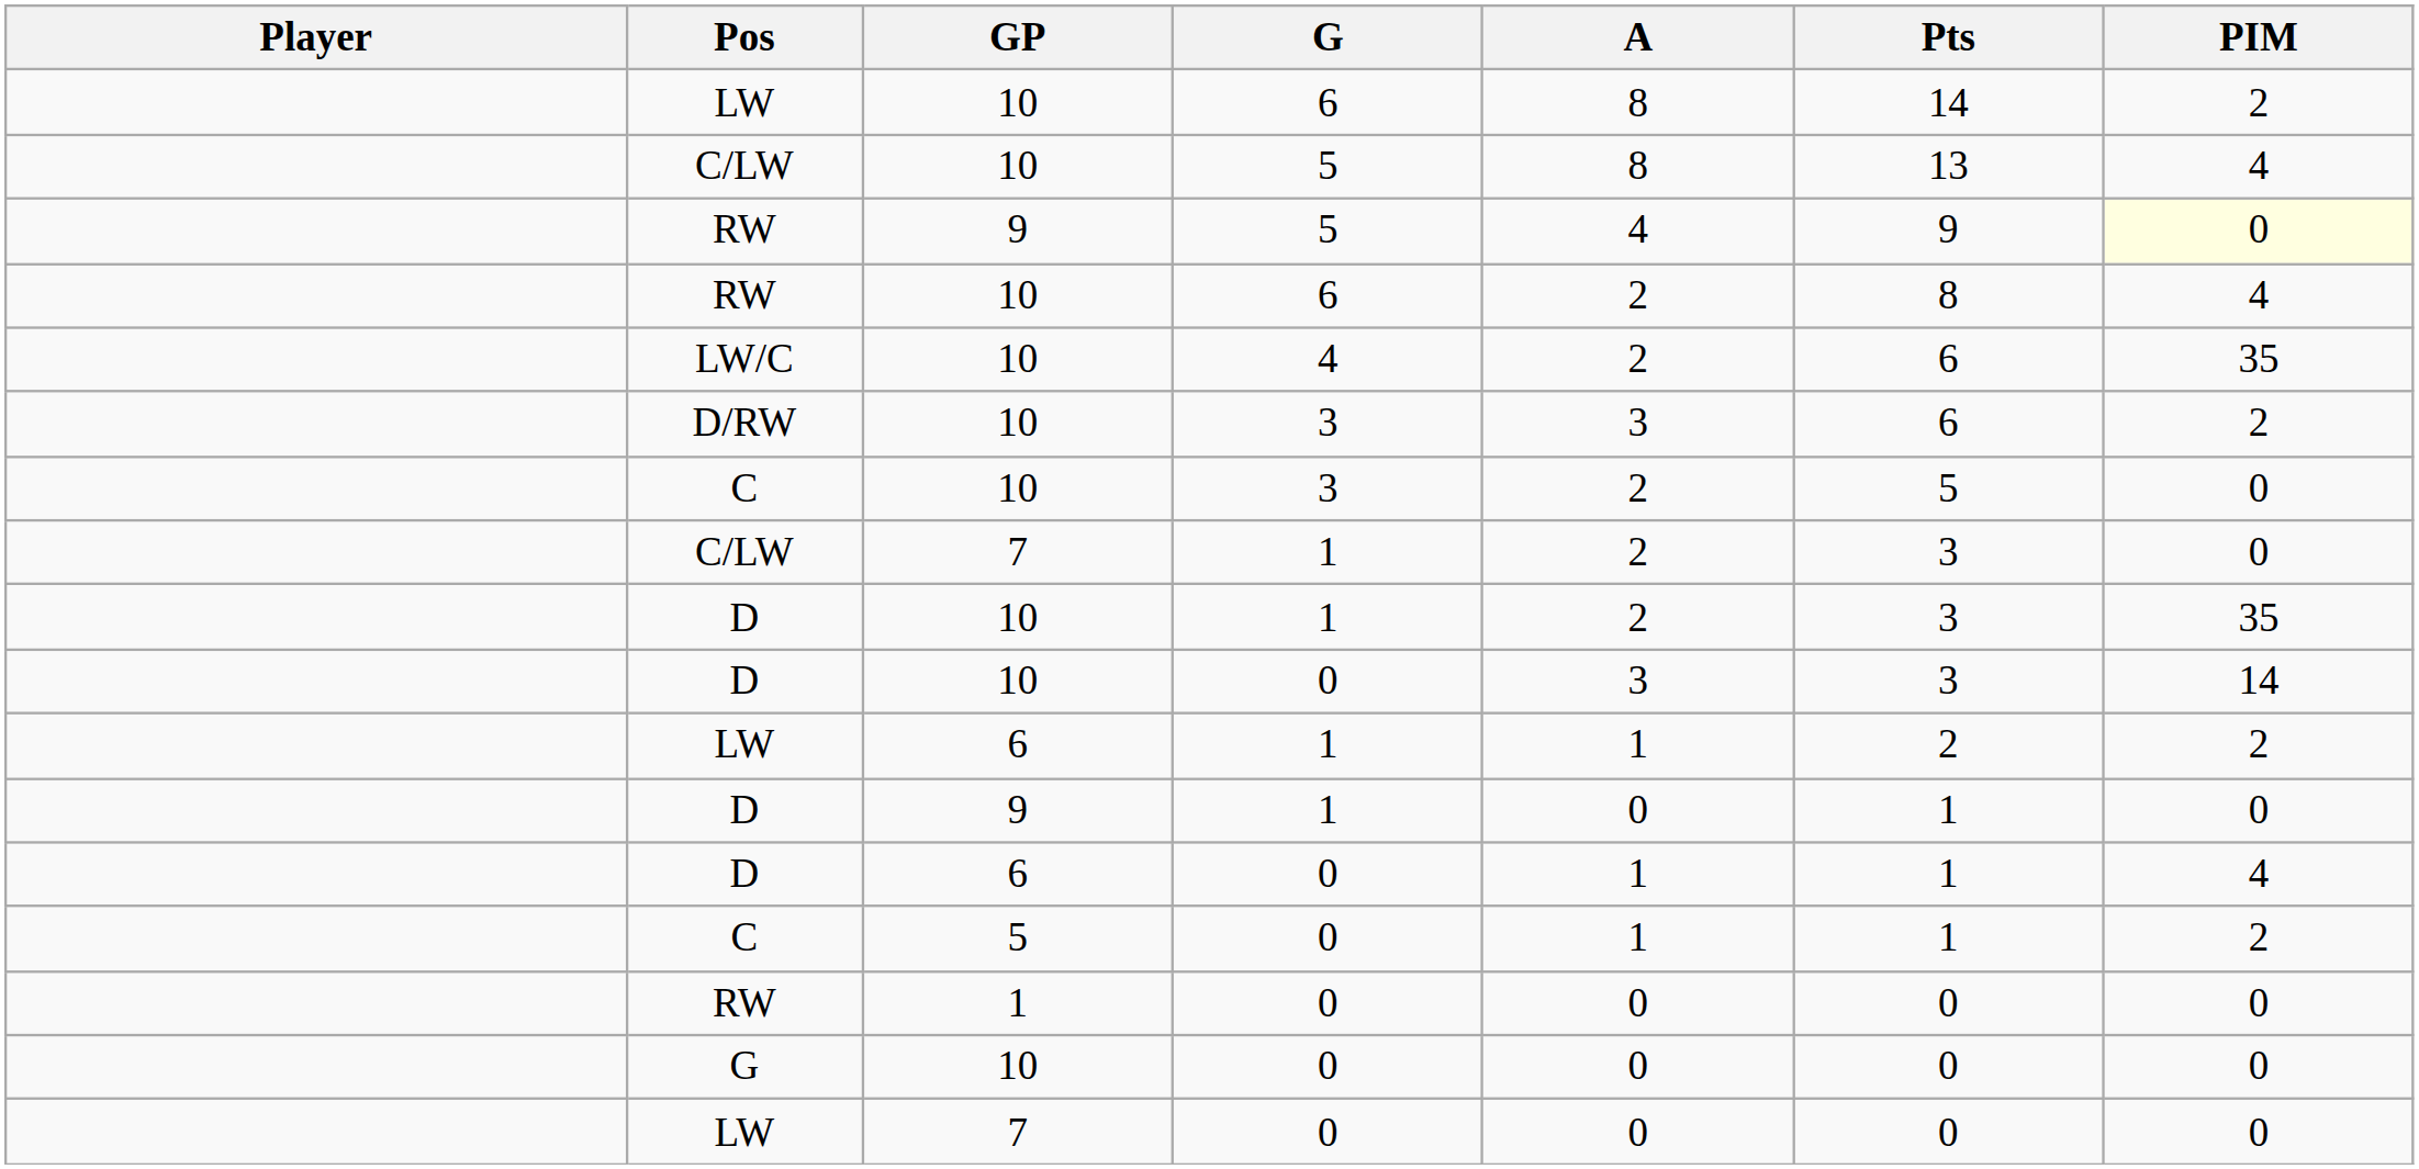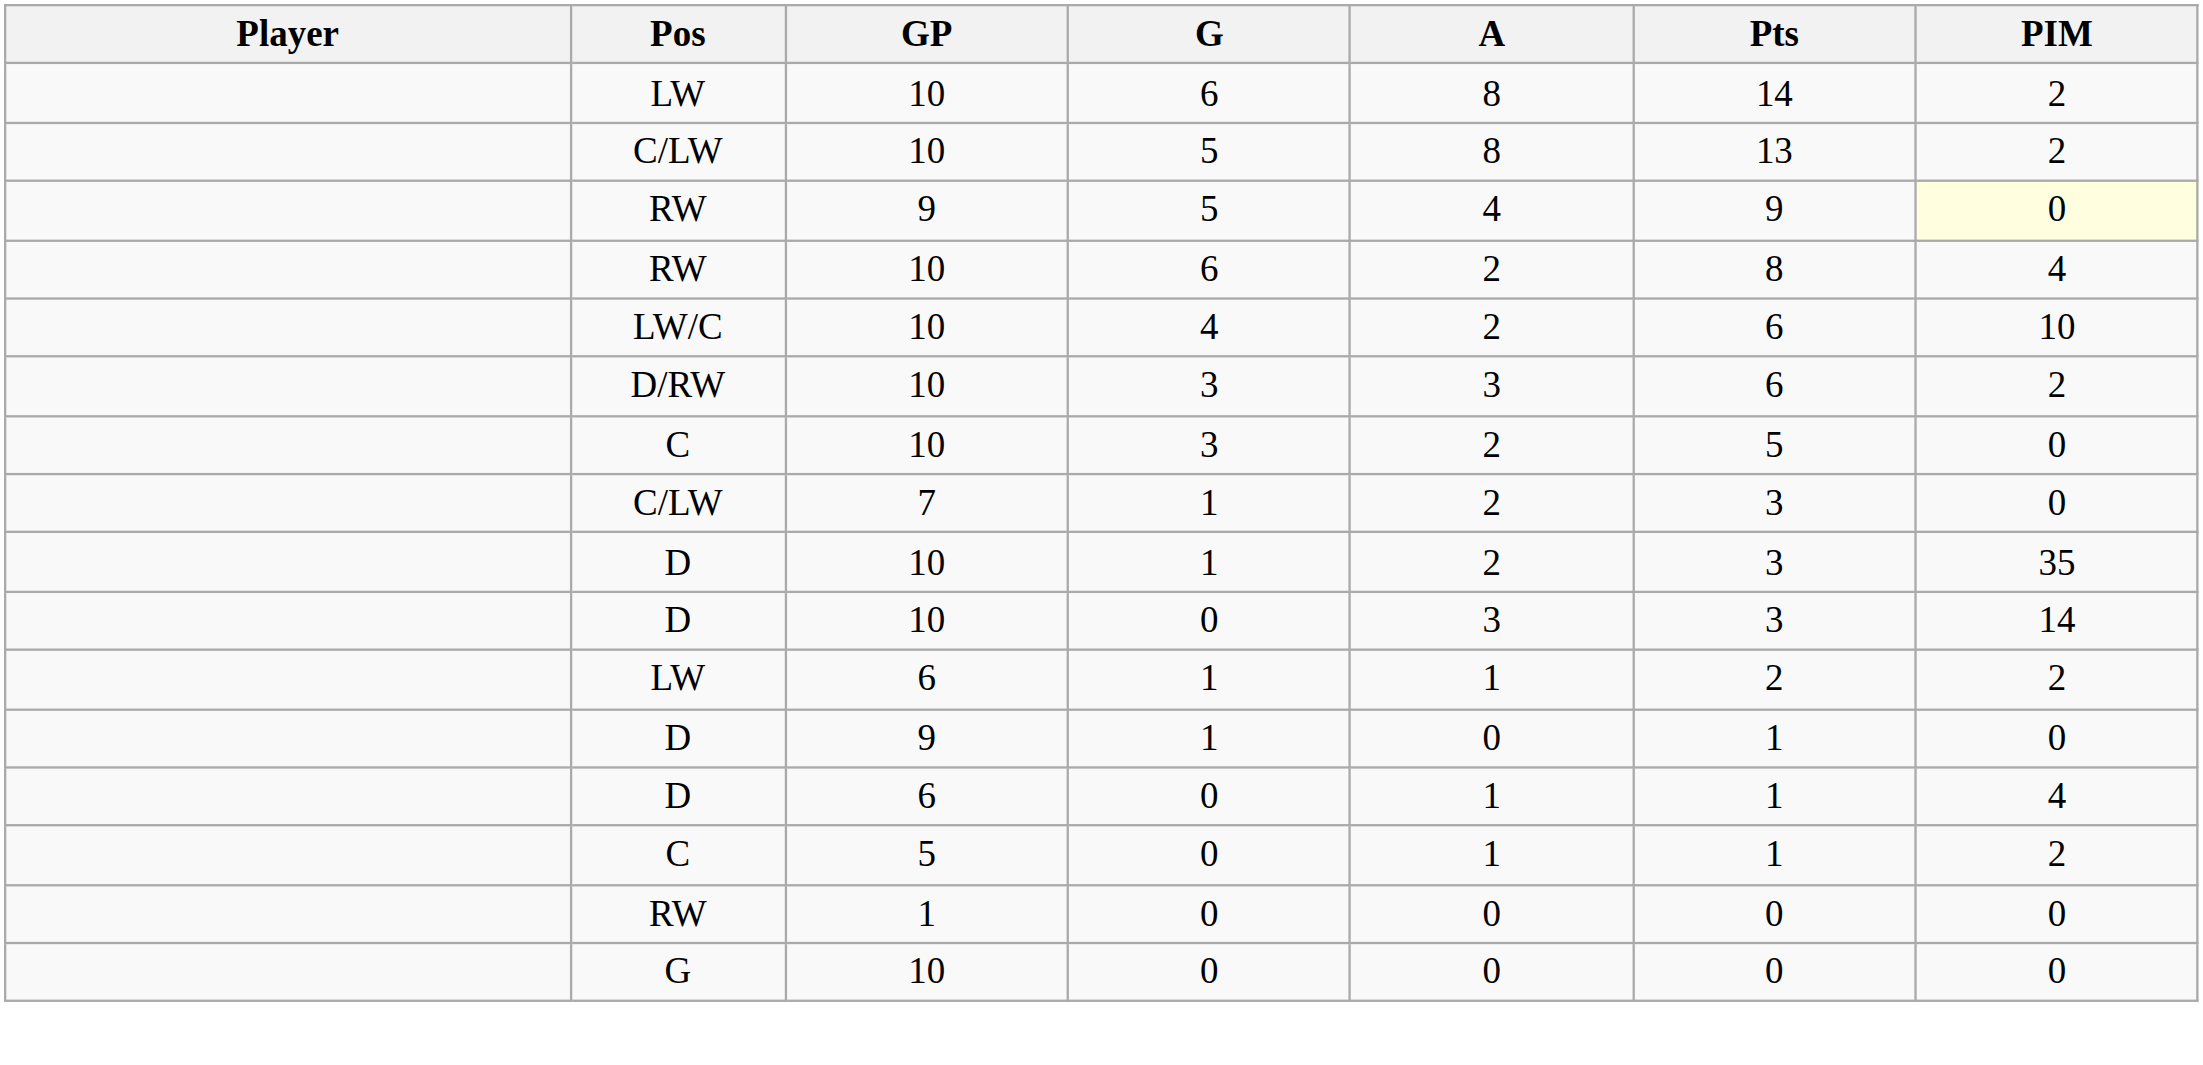C/LW / 10 | PIM: 4 -> 2
LW/C | PIM: 35 -> 10
- row: LW | 7 | 0 | 0 | 0 | 0
